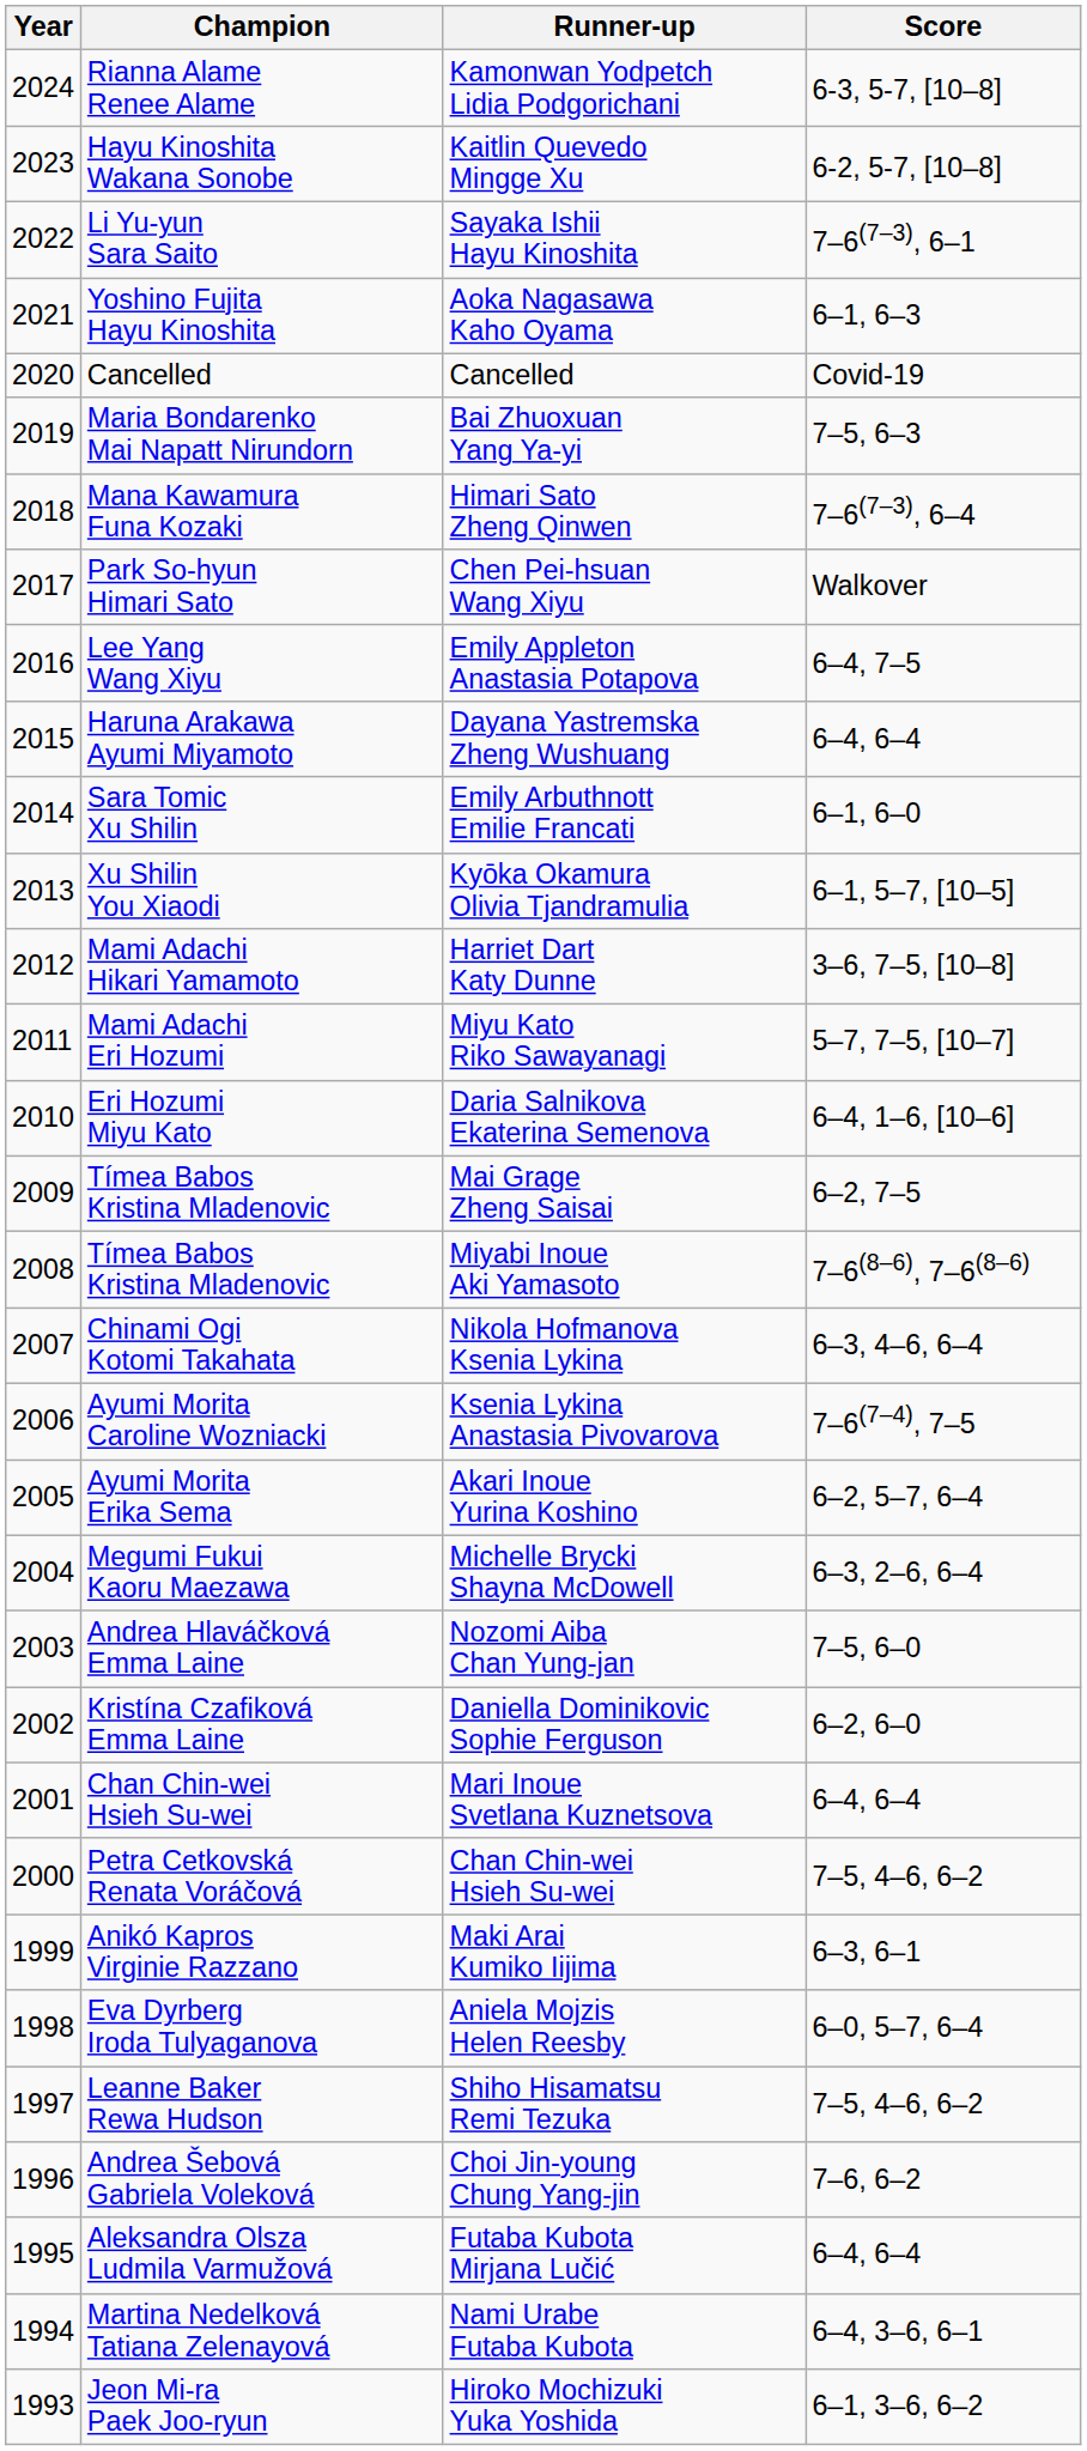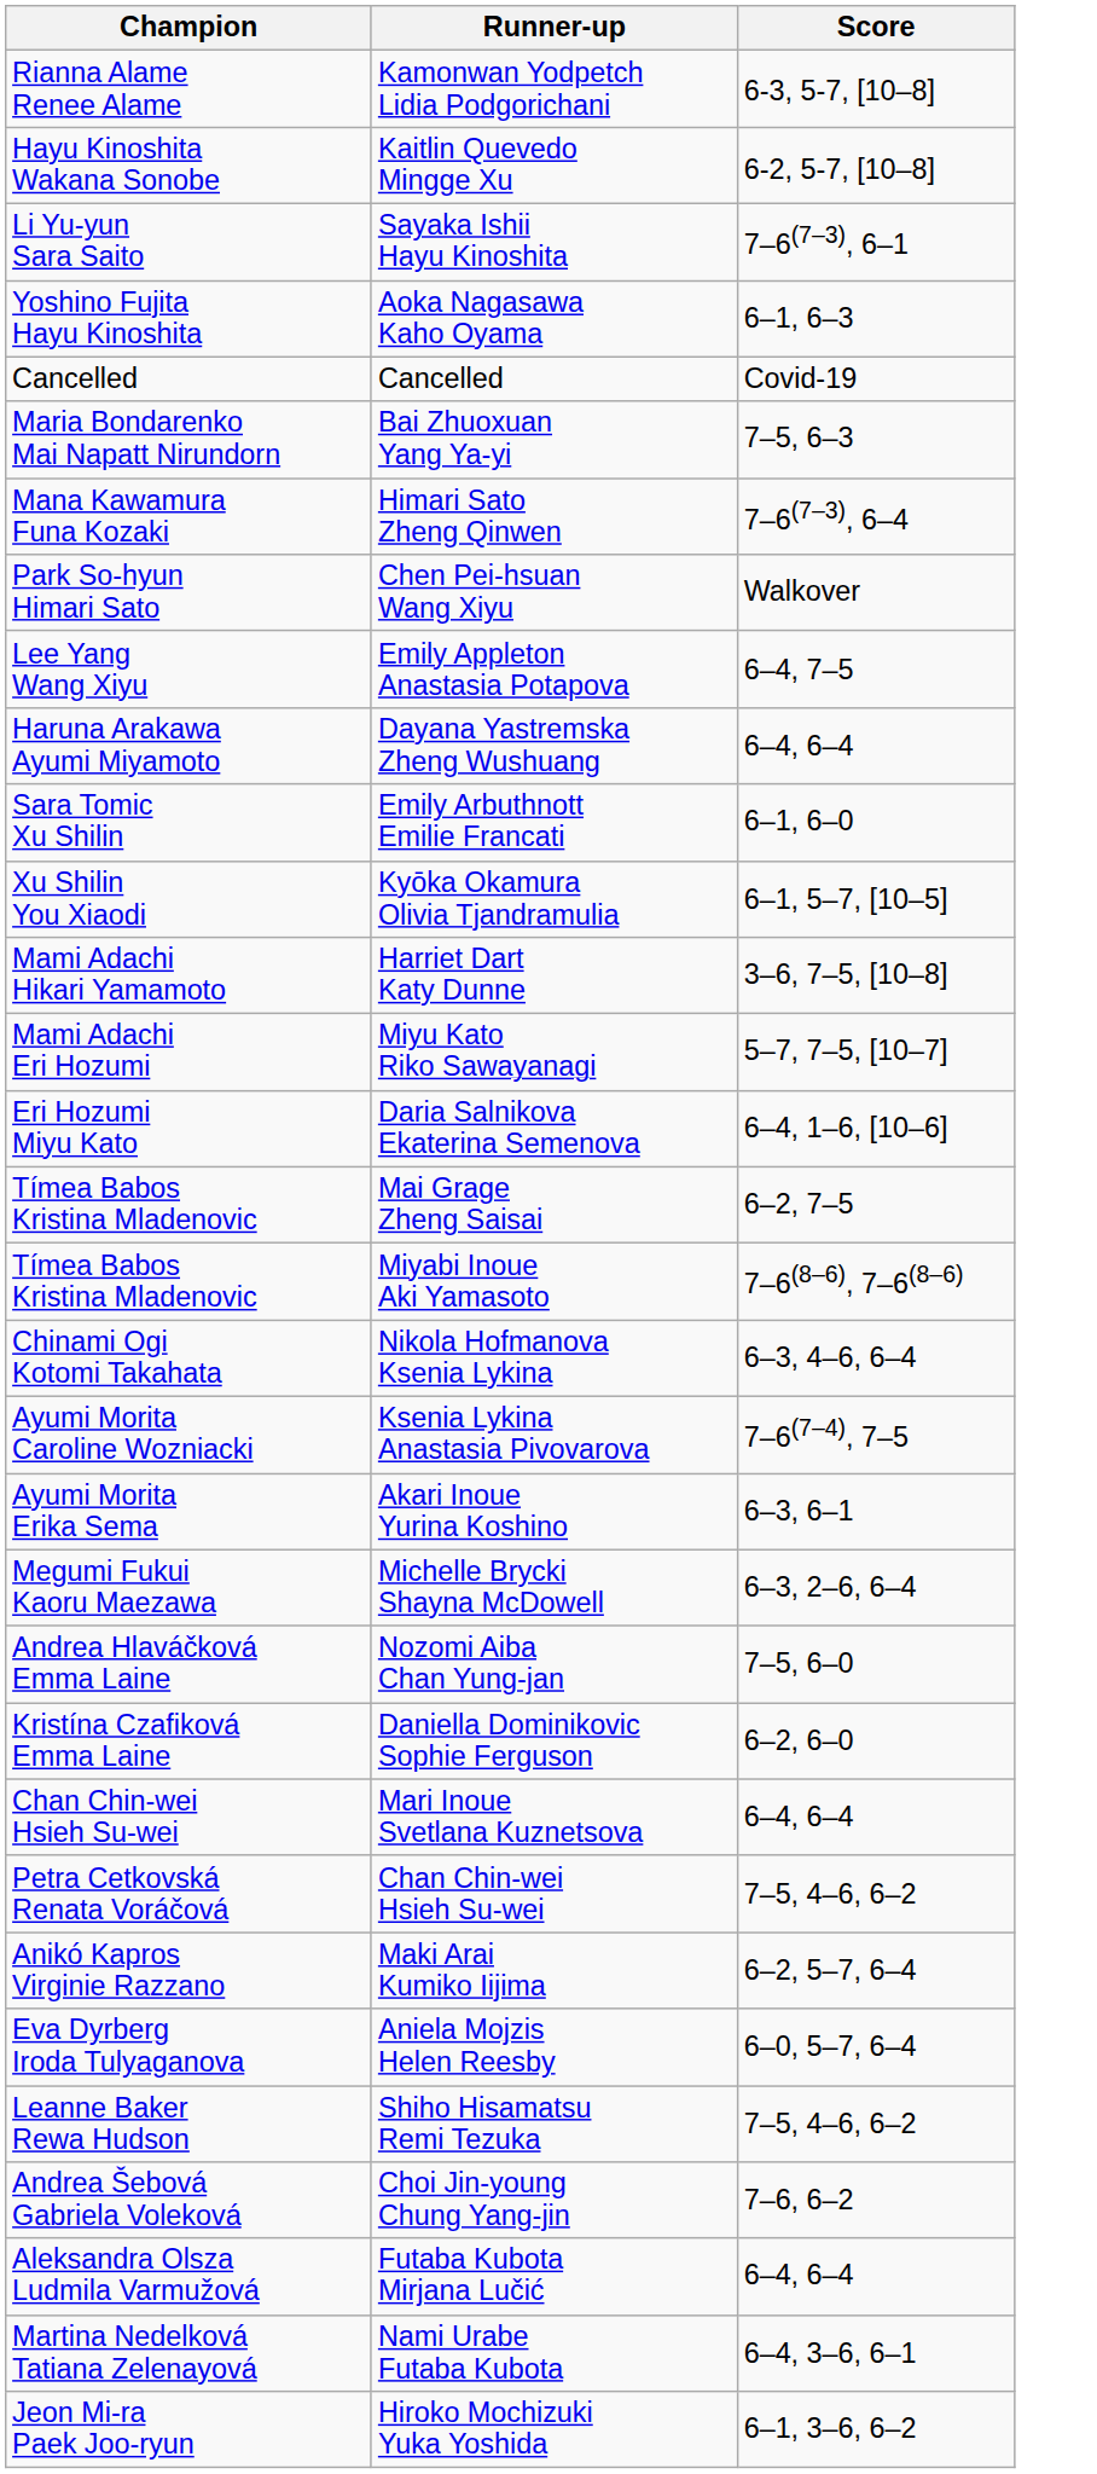- column: Year | 2024 | 2023 | 2022 | 2021 | 2020 | 2019 | 2018 | 2017 | 2016 | 2015 | 2014 | 2013 | 2012 | 2011 | 2010 | 2009 | 2008 | 2007 | 2006 | 2005 | 2004 | 2003 | 2002 | 2001 | 2000 | 1999 | 1998 | 1997 | 1996 | 1995 | 1994 | 1993
Akari Inoue Yurina Koshino | Score: 6–2, 5–7, 6–4 -> 6–3, 6–1
Maki Arai Kumiko Iijima | Score: 6–3, 6–1 -> 6–2, 5–7, 6–4
